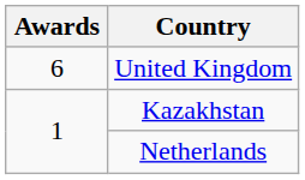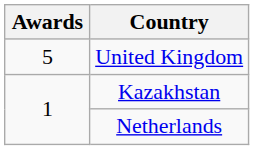United Kingdom | Awards: 6 -> 5
